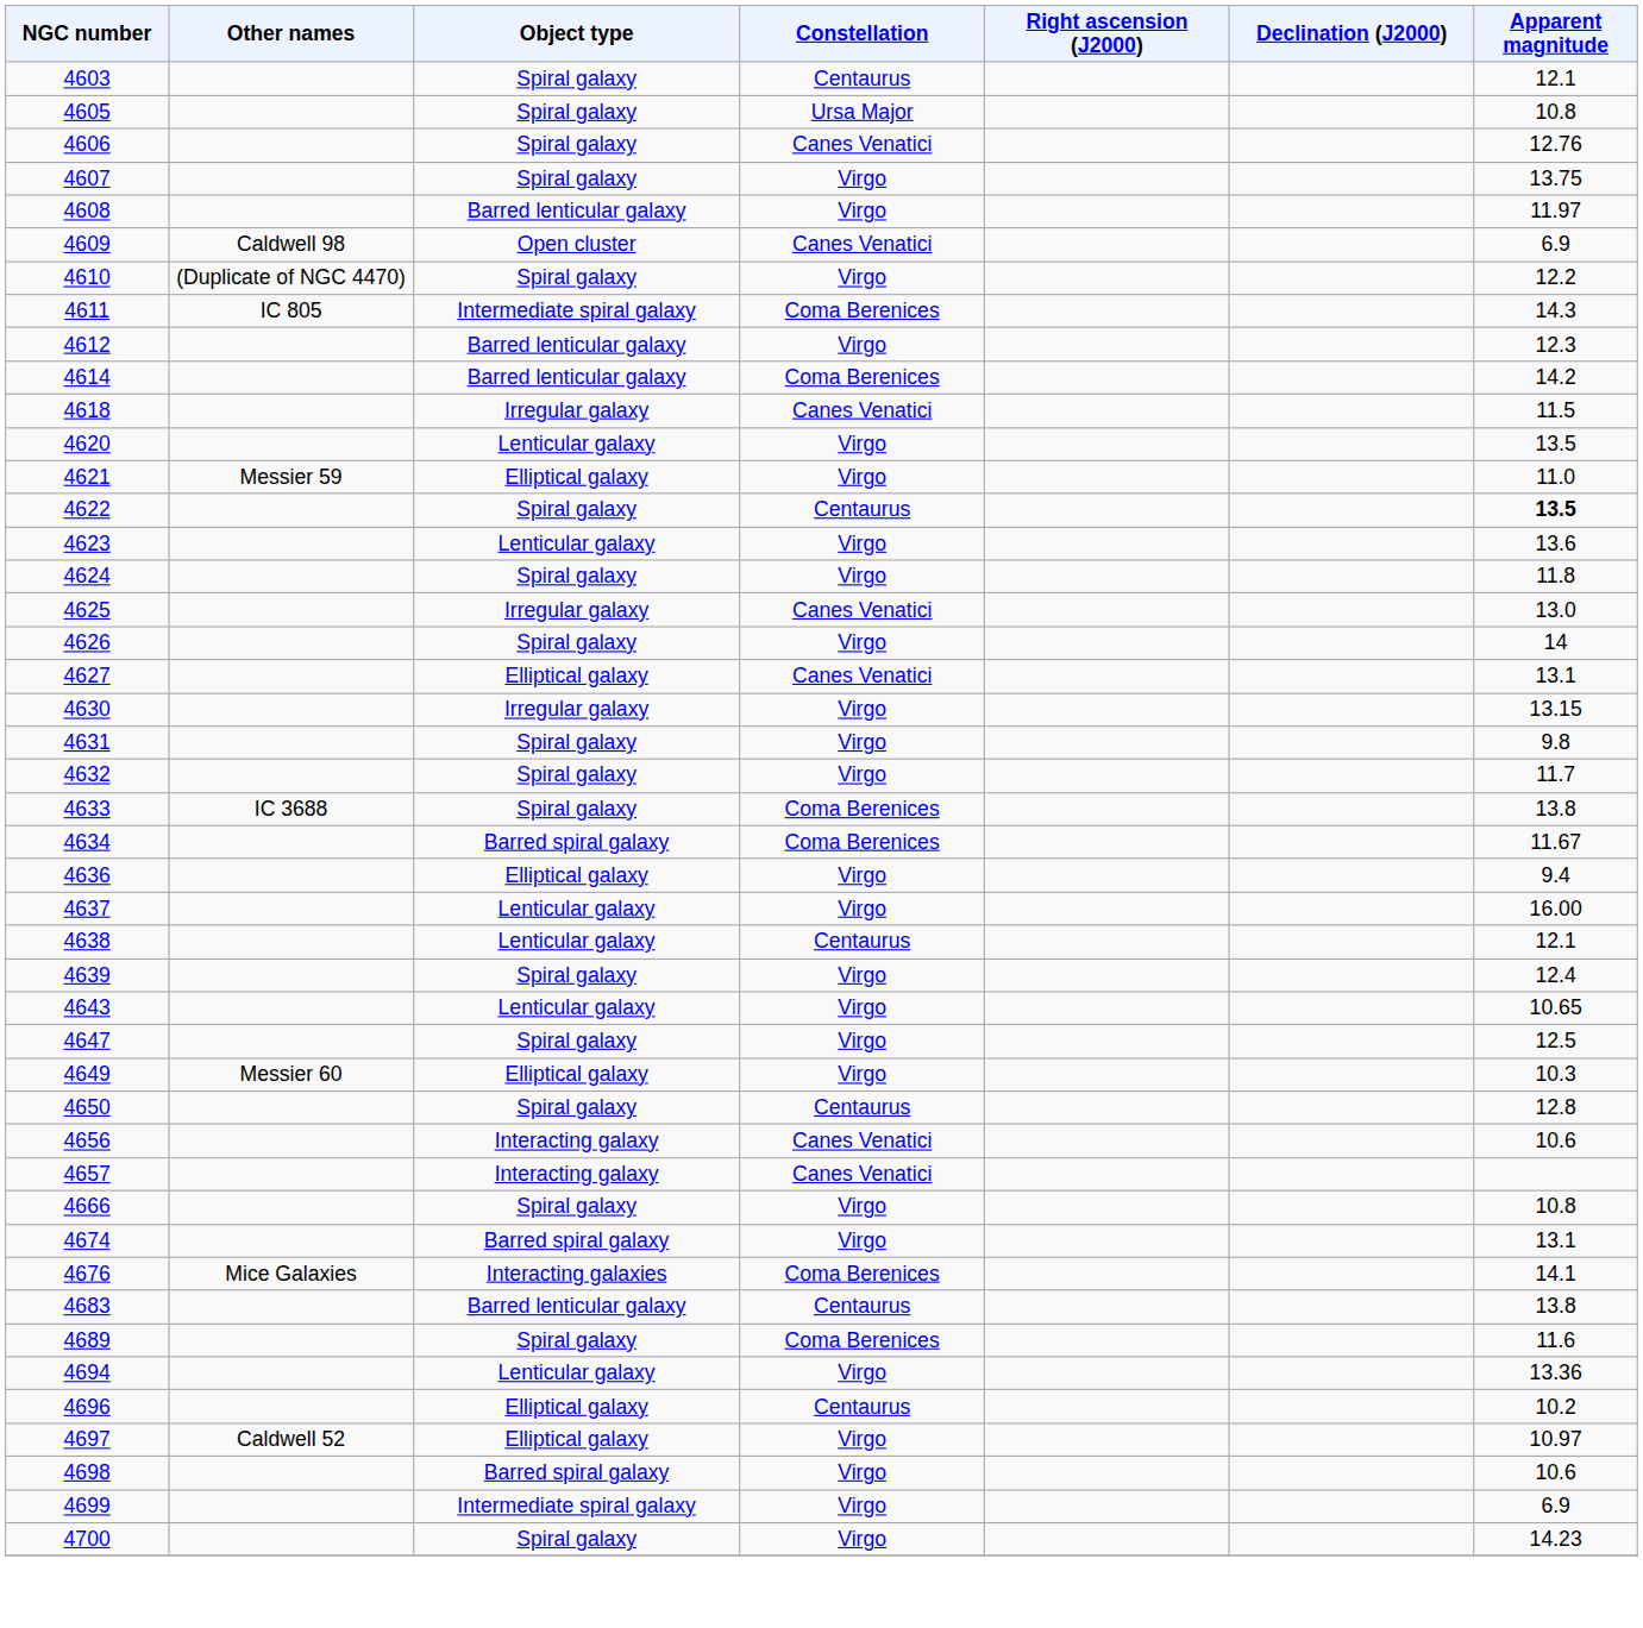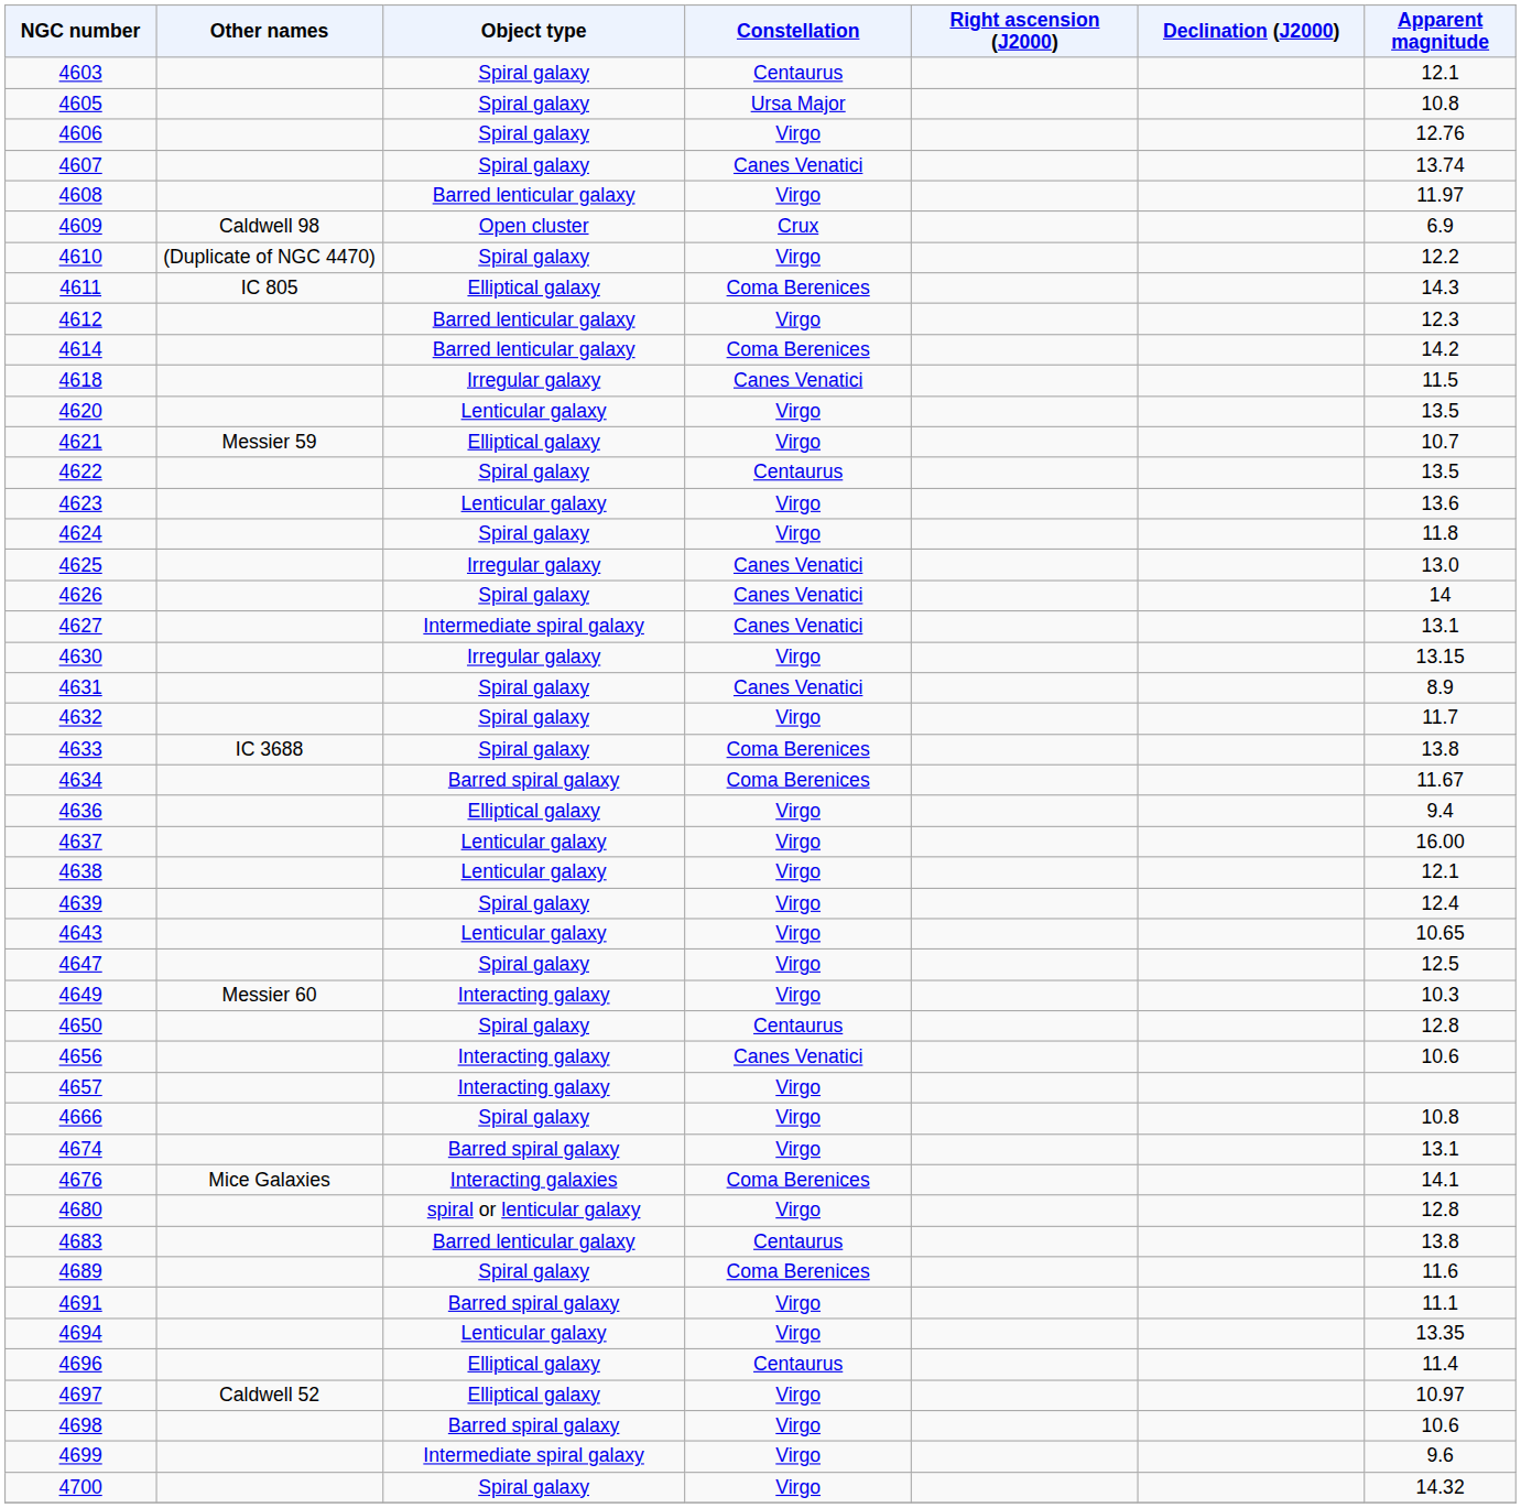4606 | Constellation: Canes Venatici -> Virgo
4607 | Constellation: Virgo -> Canes Venatici
4607 | Apparent magnitude: 13.75 -> 13.74
4609 | Constellation: Canes Venatici -> Crux
4611 | Object type: Intermediate spiral galaxy -> Elliptical galaxy
4621 | Apparent magnitude: 11.0 -> 10.7
4622 | Apparent magnitude: bold -> normal
4626 | Constellation: Virgo -> Canes Venatici
4627 | Object type: Elliptical galaxy -> Intermediate spiral galaxy
4631 | Constellation: Virgo -> Canes Venatici
4631 | Apparent magnitude: 9.8 -> 8.9
4638 | Constellation: Centaurus -> Virgo
4649 | Object type: Elliptical galaxy -> Interacting galaxy
4657 | Constellation: Canes Venatici -> Virgo
+ row: 4680 | spiral or lenticular galaxy | Virgo | 12.8
+ row: 4691 | Barred spiral galaxy | Virgo | 11.1
4694 | Apparent magnitude: 13.36 -> 13.35
4696 | Apparent magnitude: 10.2 -> 11.4
4699 | Apparent magnitude: 6.9 -> 9.6
4700 | Apparent magnitude: 14.23 -> 14.32
